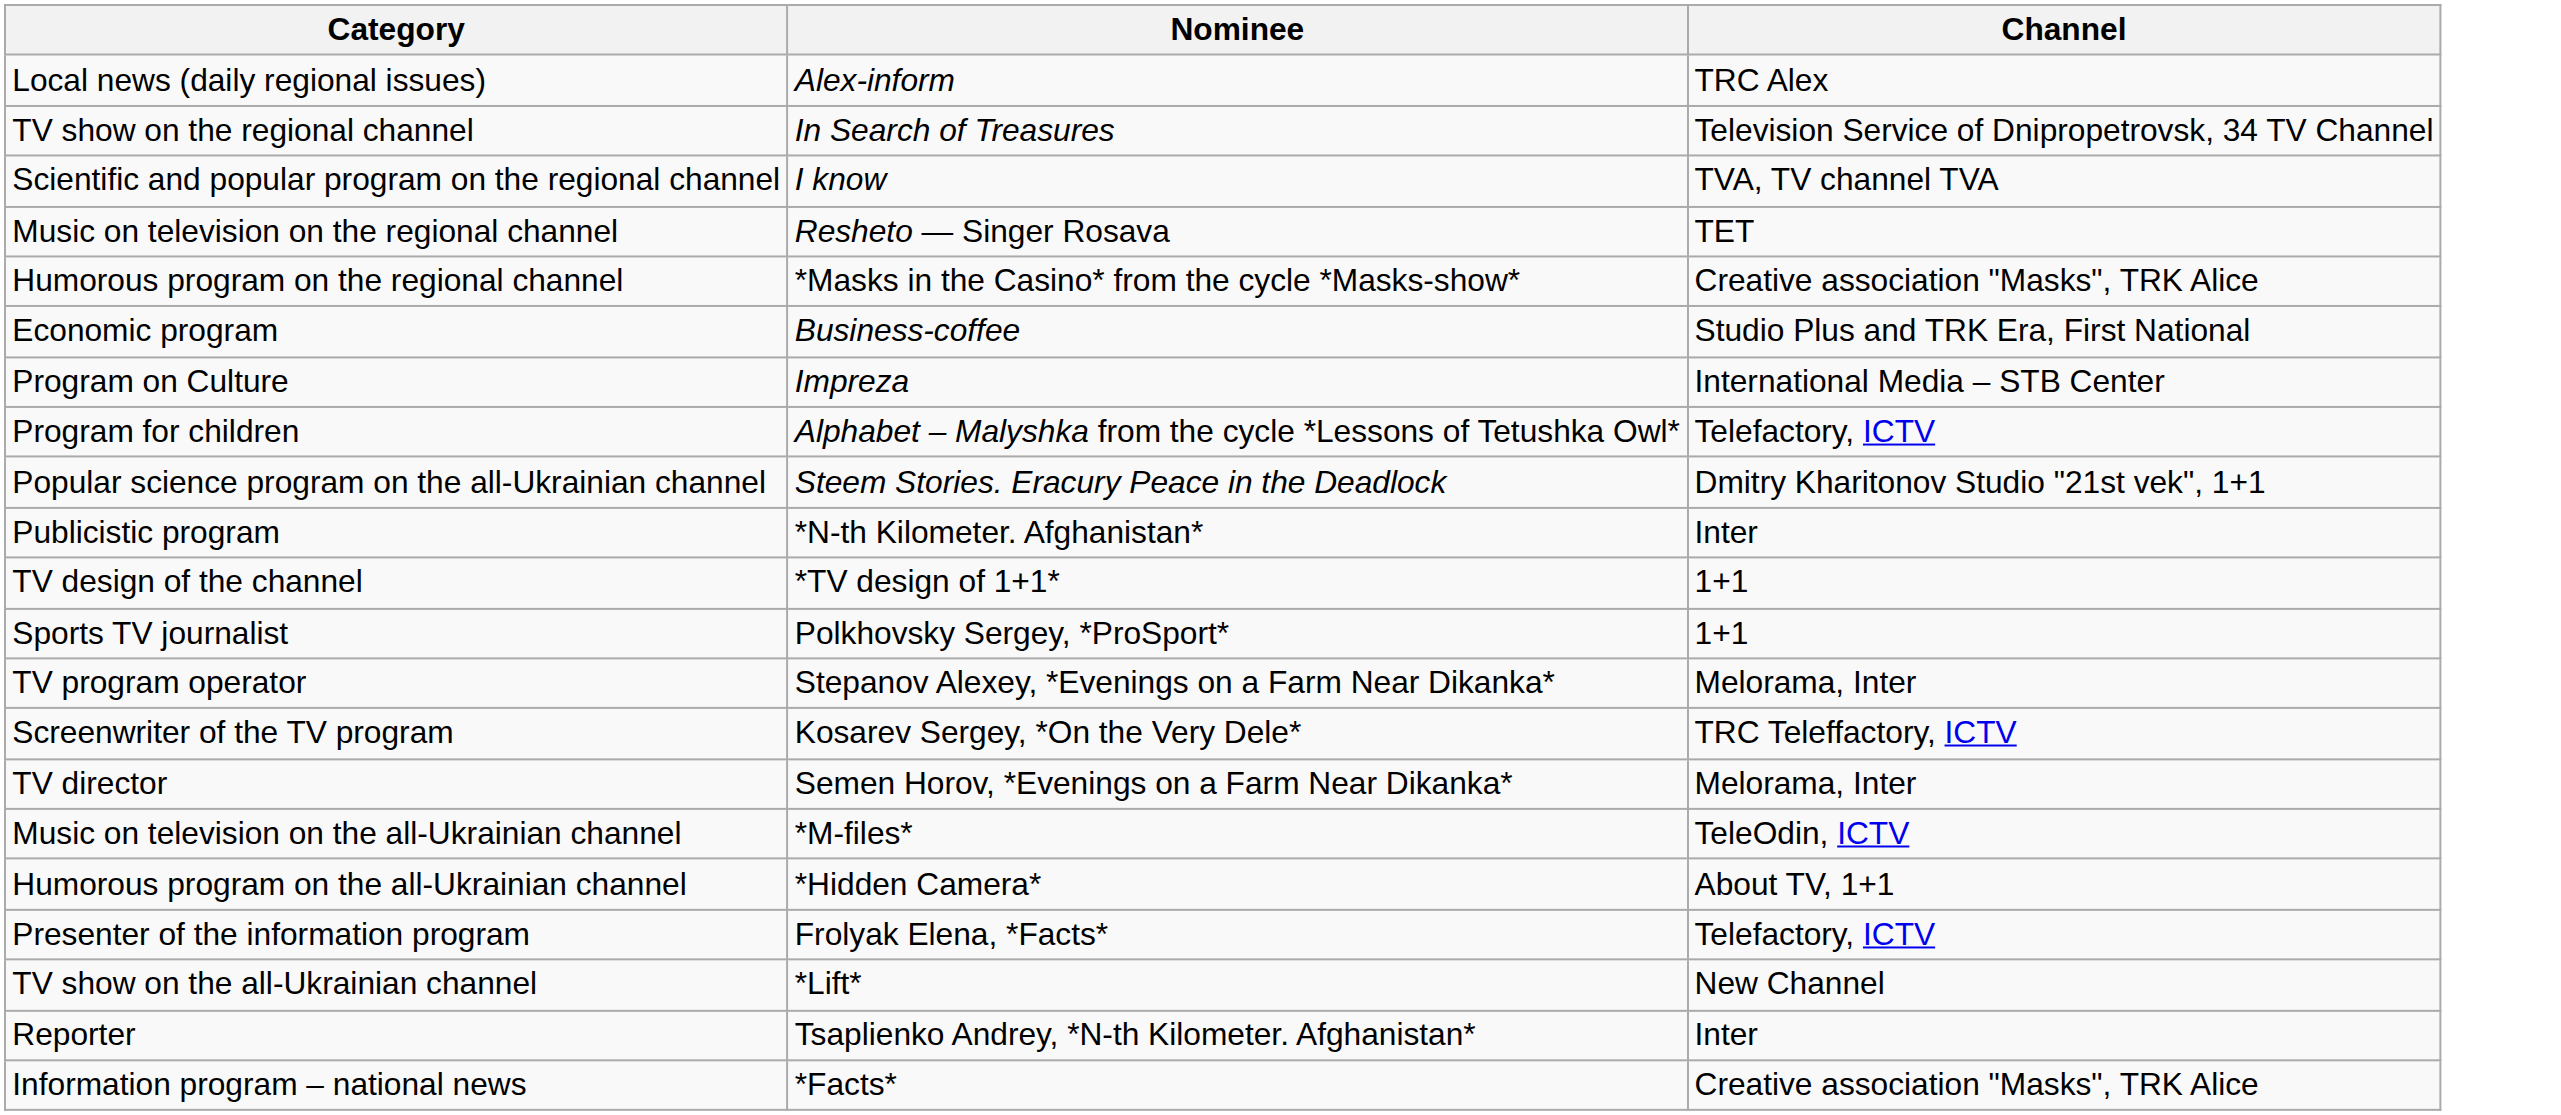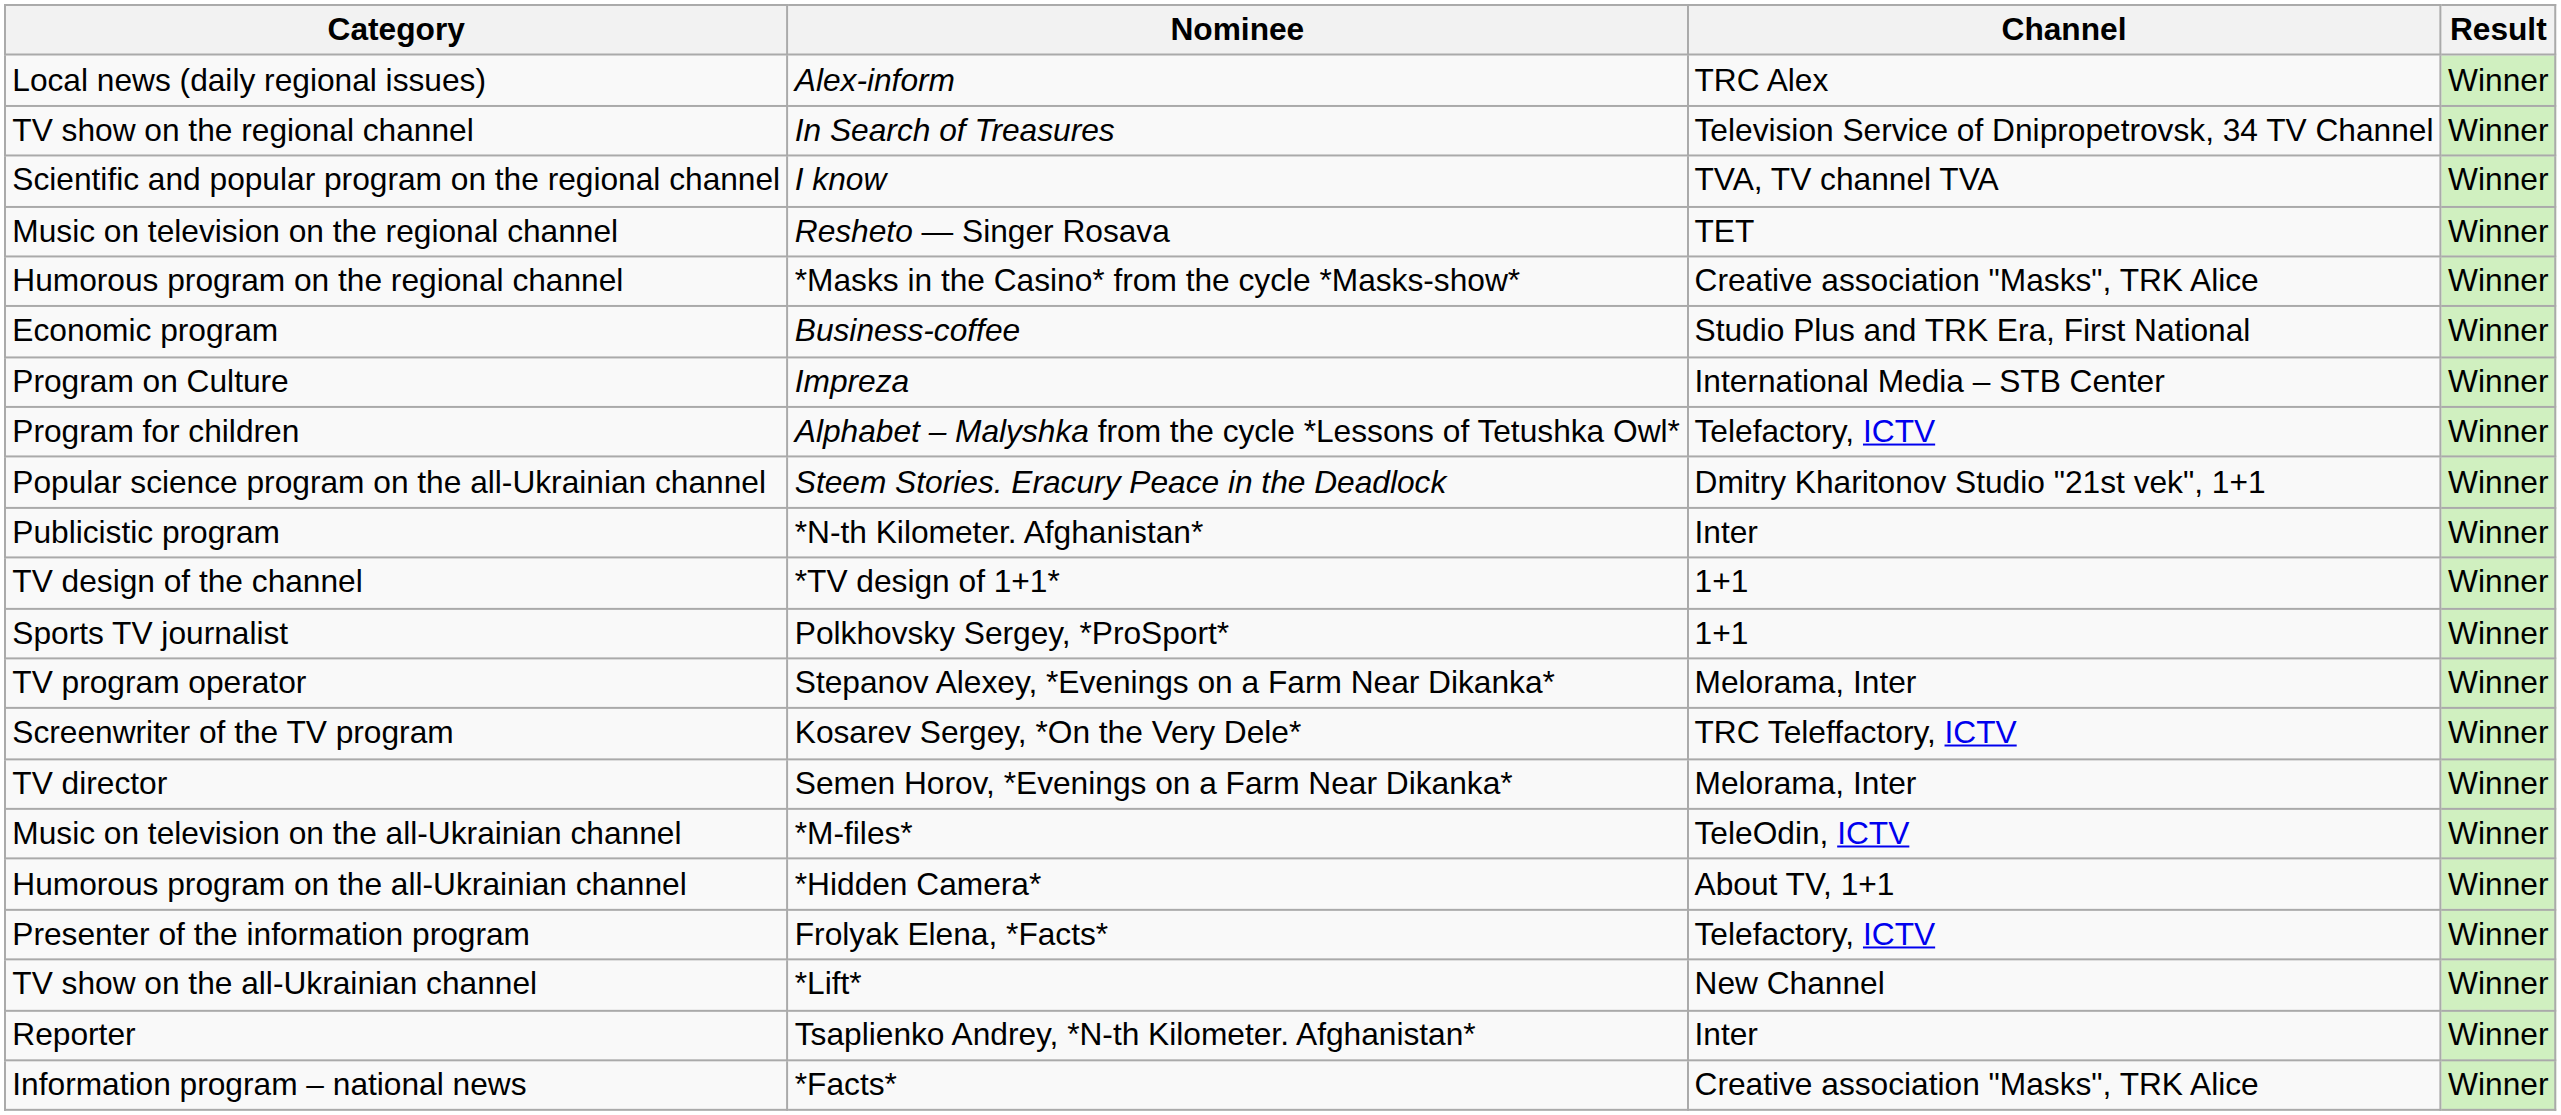+ column: Result | Winner | Winner | Winner | Winner | Winner | Winner | Winner | Winner | Winner | Winner | Winner | Winner | Winner | Winner | Winner | Winner | Winner | Winner | Winner | Winner | Winner
